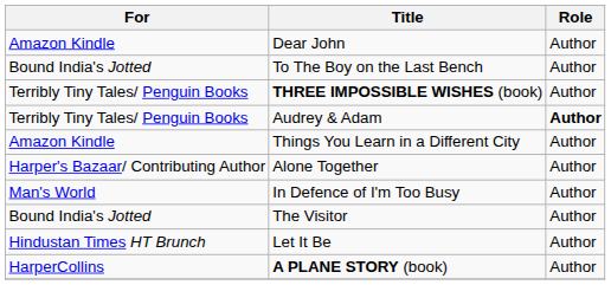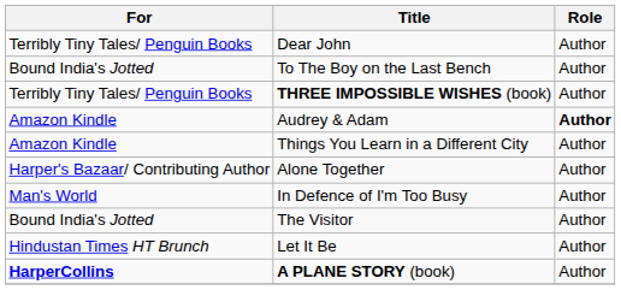Dear John | For: Amazon Kindle -> Terribly Tiny Tales/ Penguin Books
Audrey & Adam | For: Terribly Tiny Tales/ Penguin Books -> Amazon Kindle
A PLANE STORY (book) | For: normal -> bold
